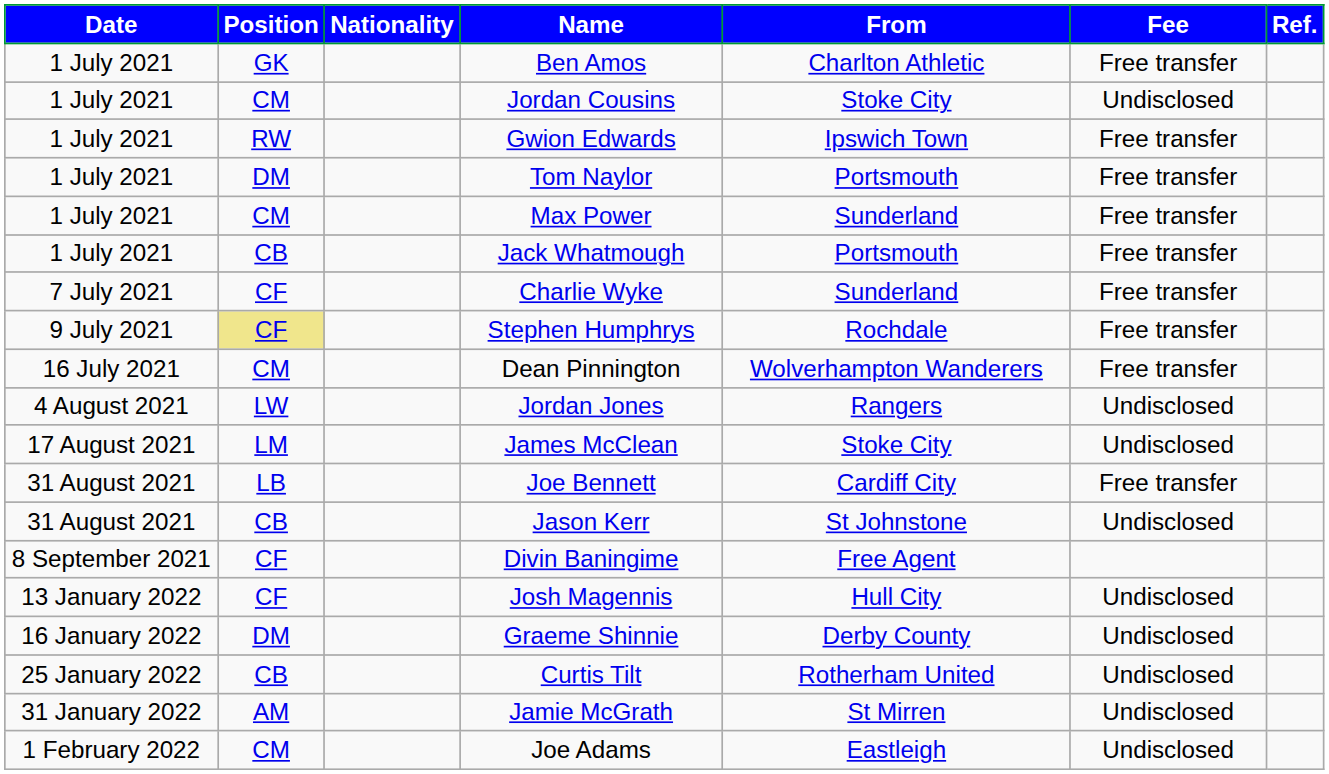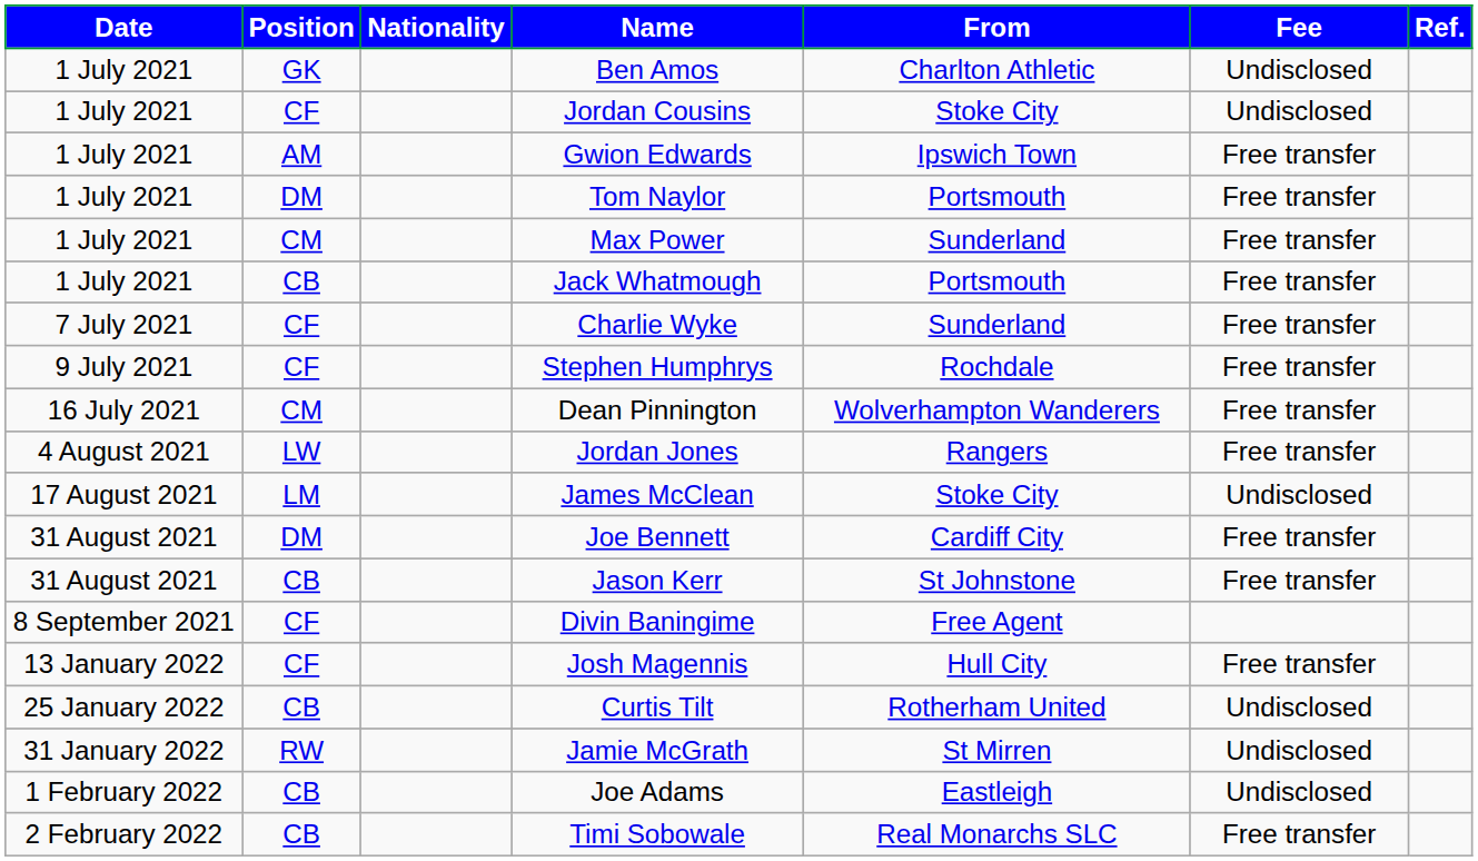Ben Amos | Fee: Free transfer -> Undisclosed
Jordan Cousins | Position: CM -> CF
Gwion Edwards | Position: RW -> AM
Stephen Humphrys | Position: khaki background -> no background
Jordan Jones | Fee: Undisclosed -> Free transfer
Joe Bennett | Position: LB -> DM
Jason Kerr | Fee: Undisclosed -> Free transfer
Josh Magennis | Fee: Undisclosed -> Free transfer
- row: 16 January 2022 | DM | Graeme Shinnie | Derby County | Undisclosed
Jamie McGrath | Position: AM -> RW
Joe Adams | Position: CM -> CB
+ row: 2 February 2022 | CB | Timi Sobowale | Real Monarchs SLC | Free transfer
